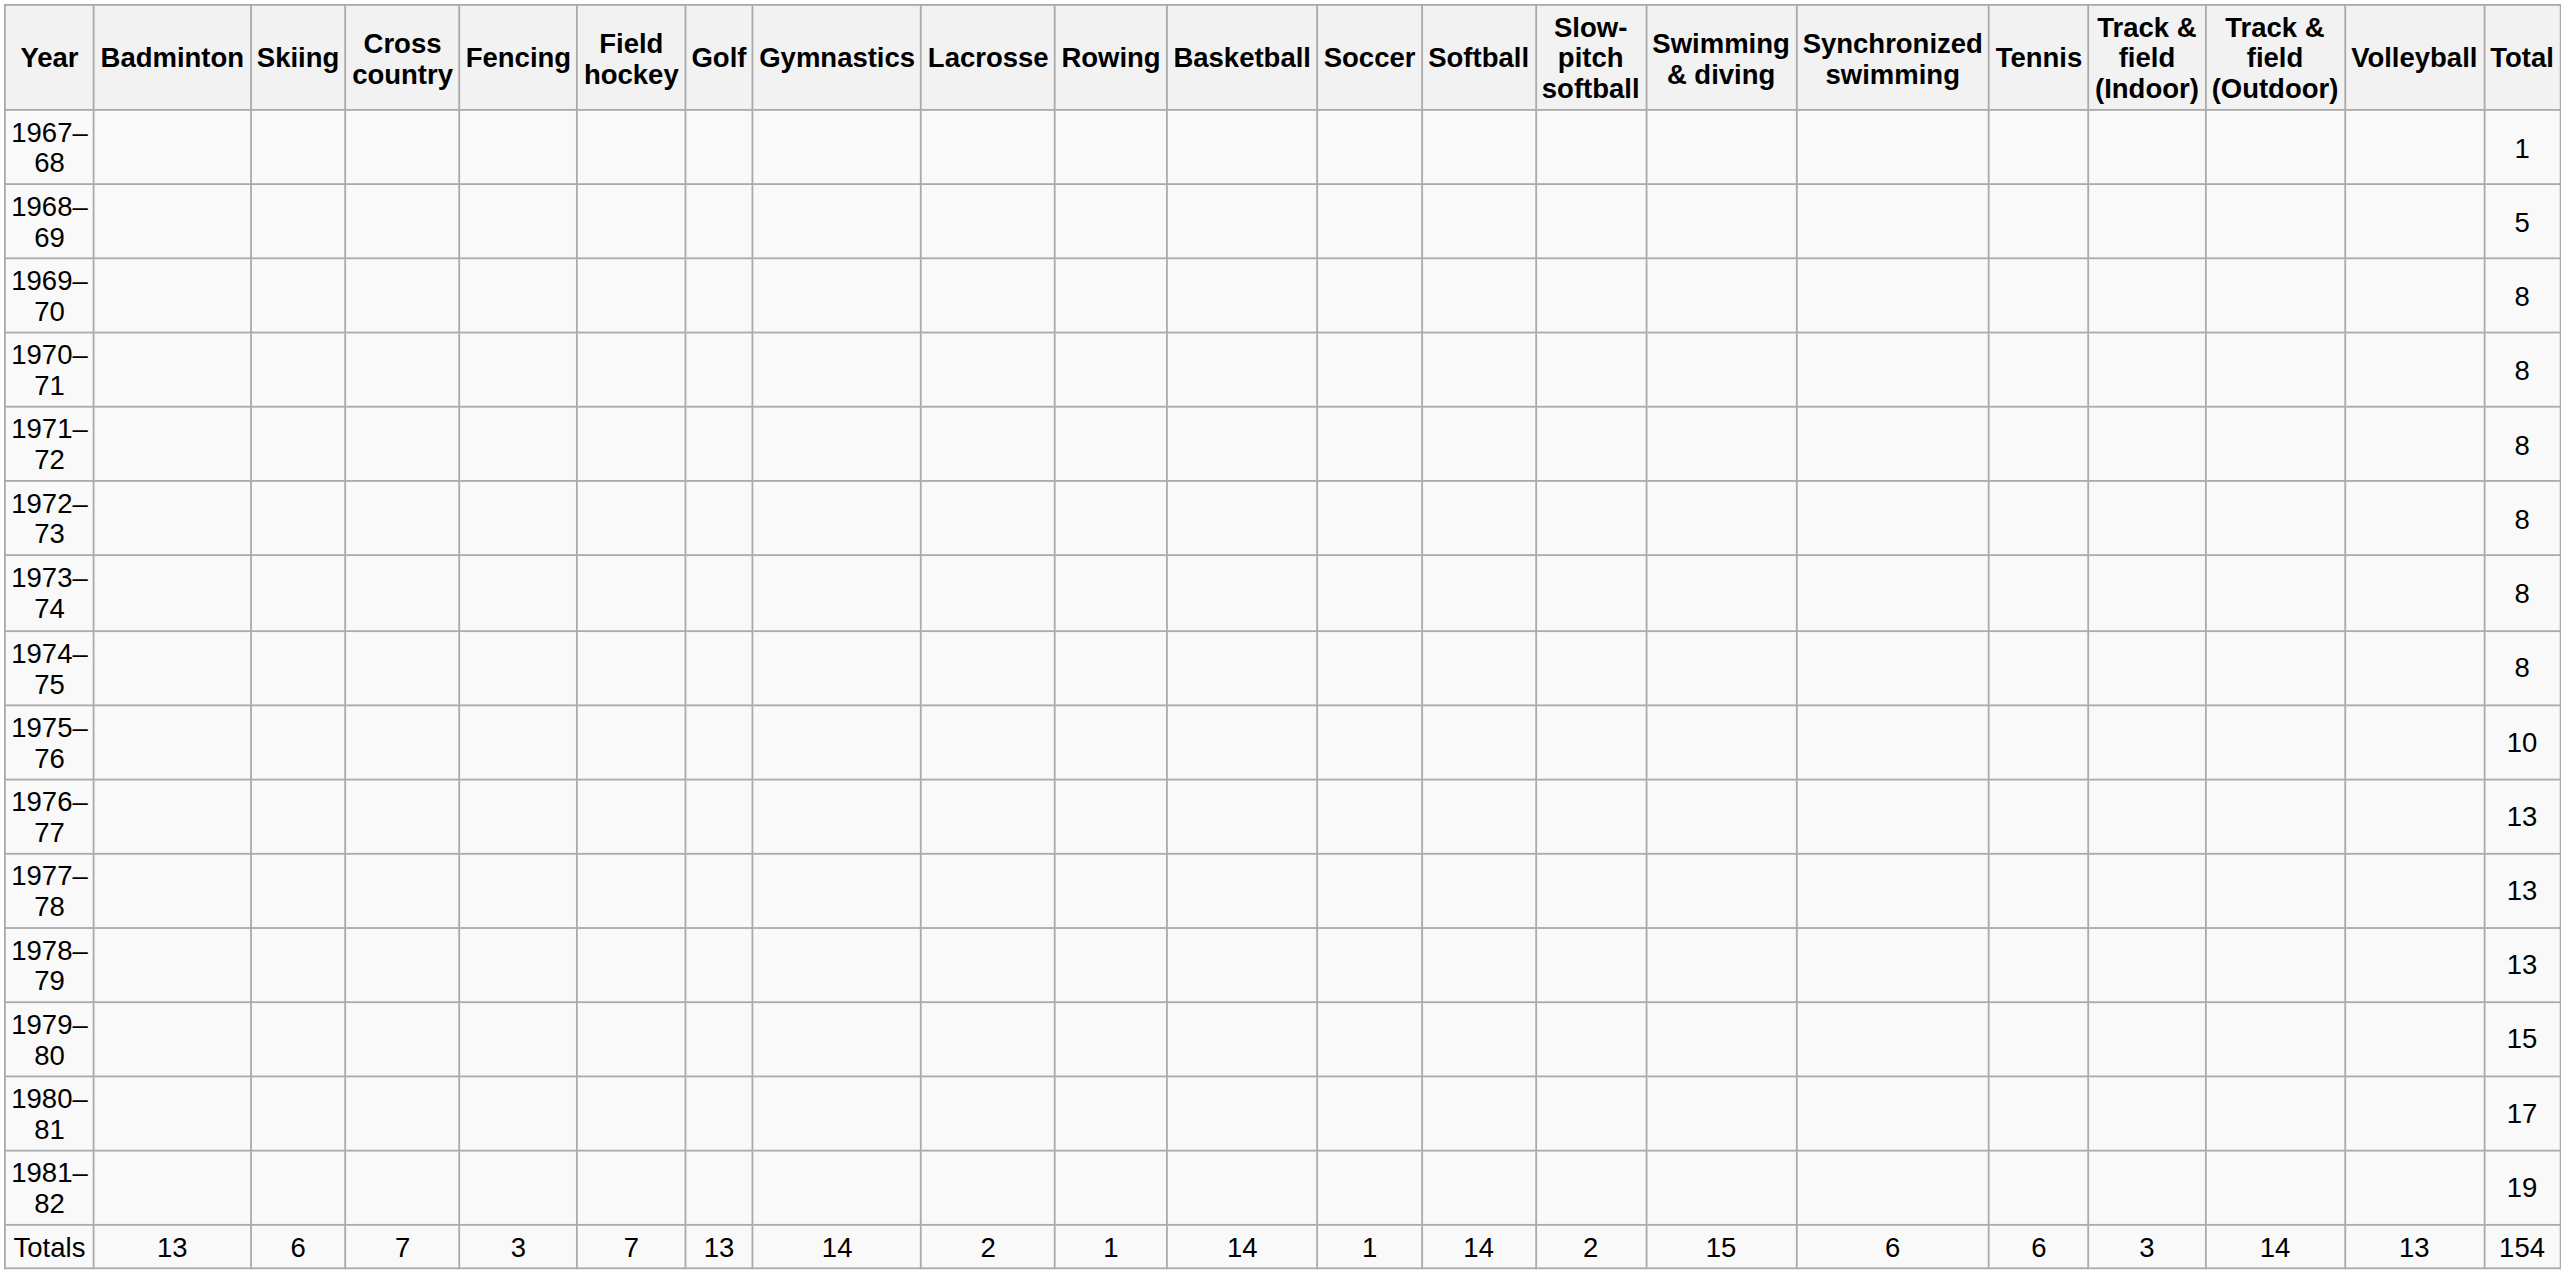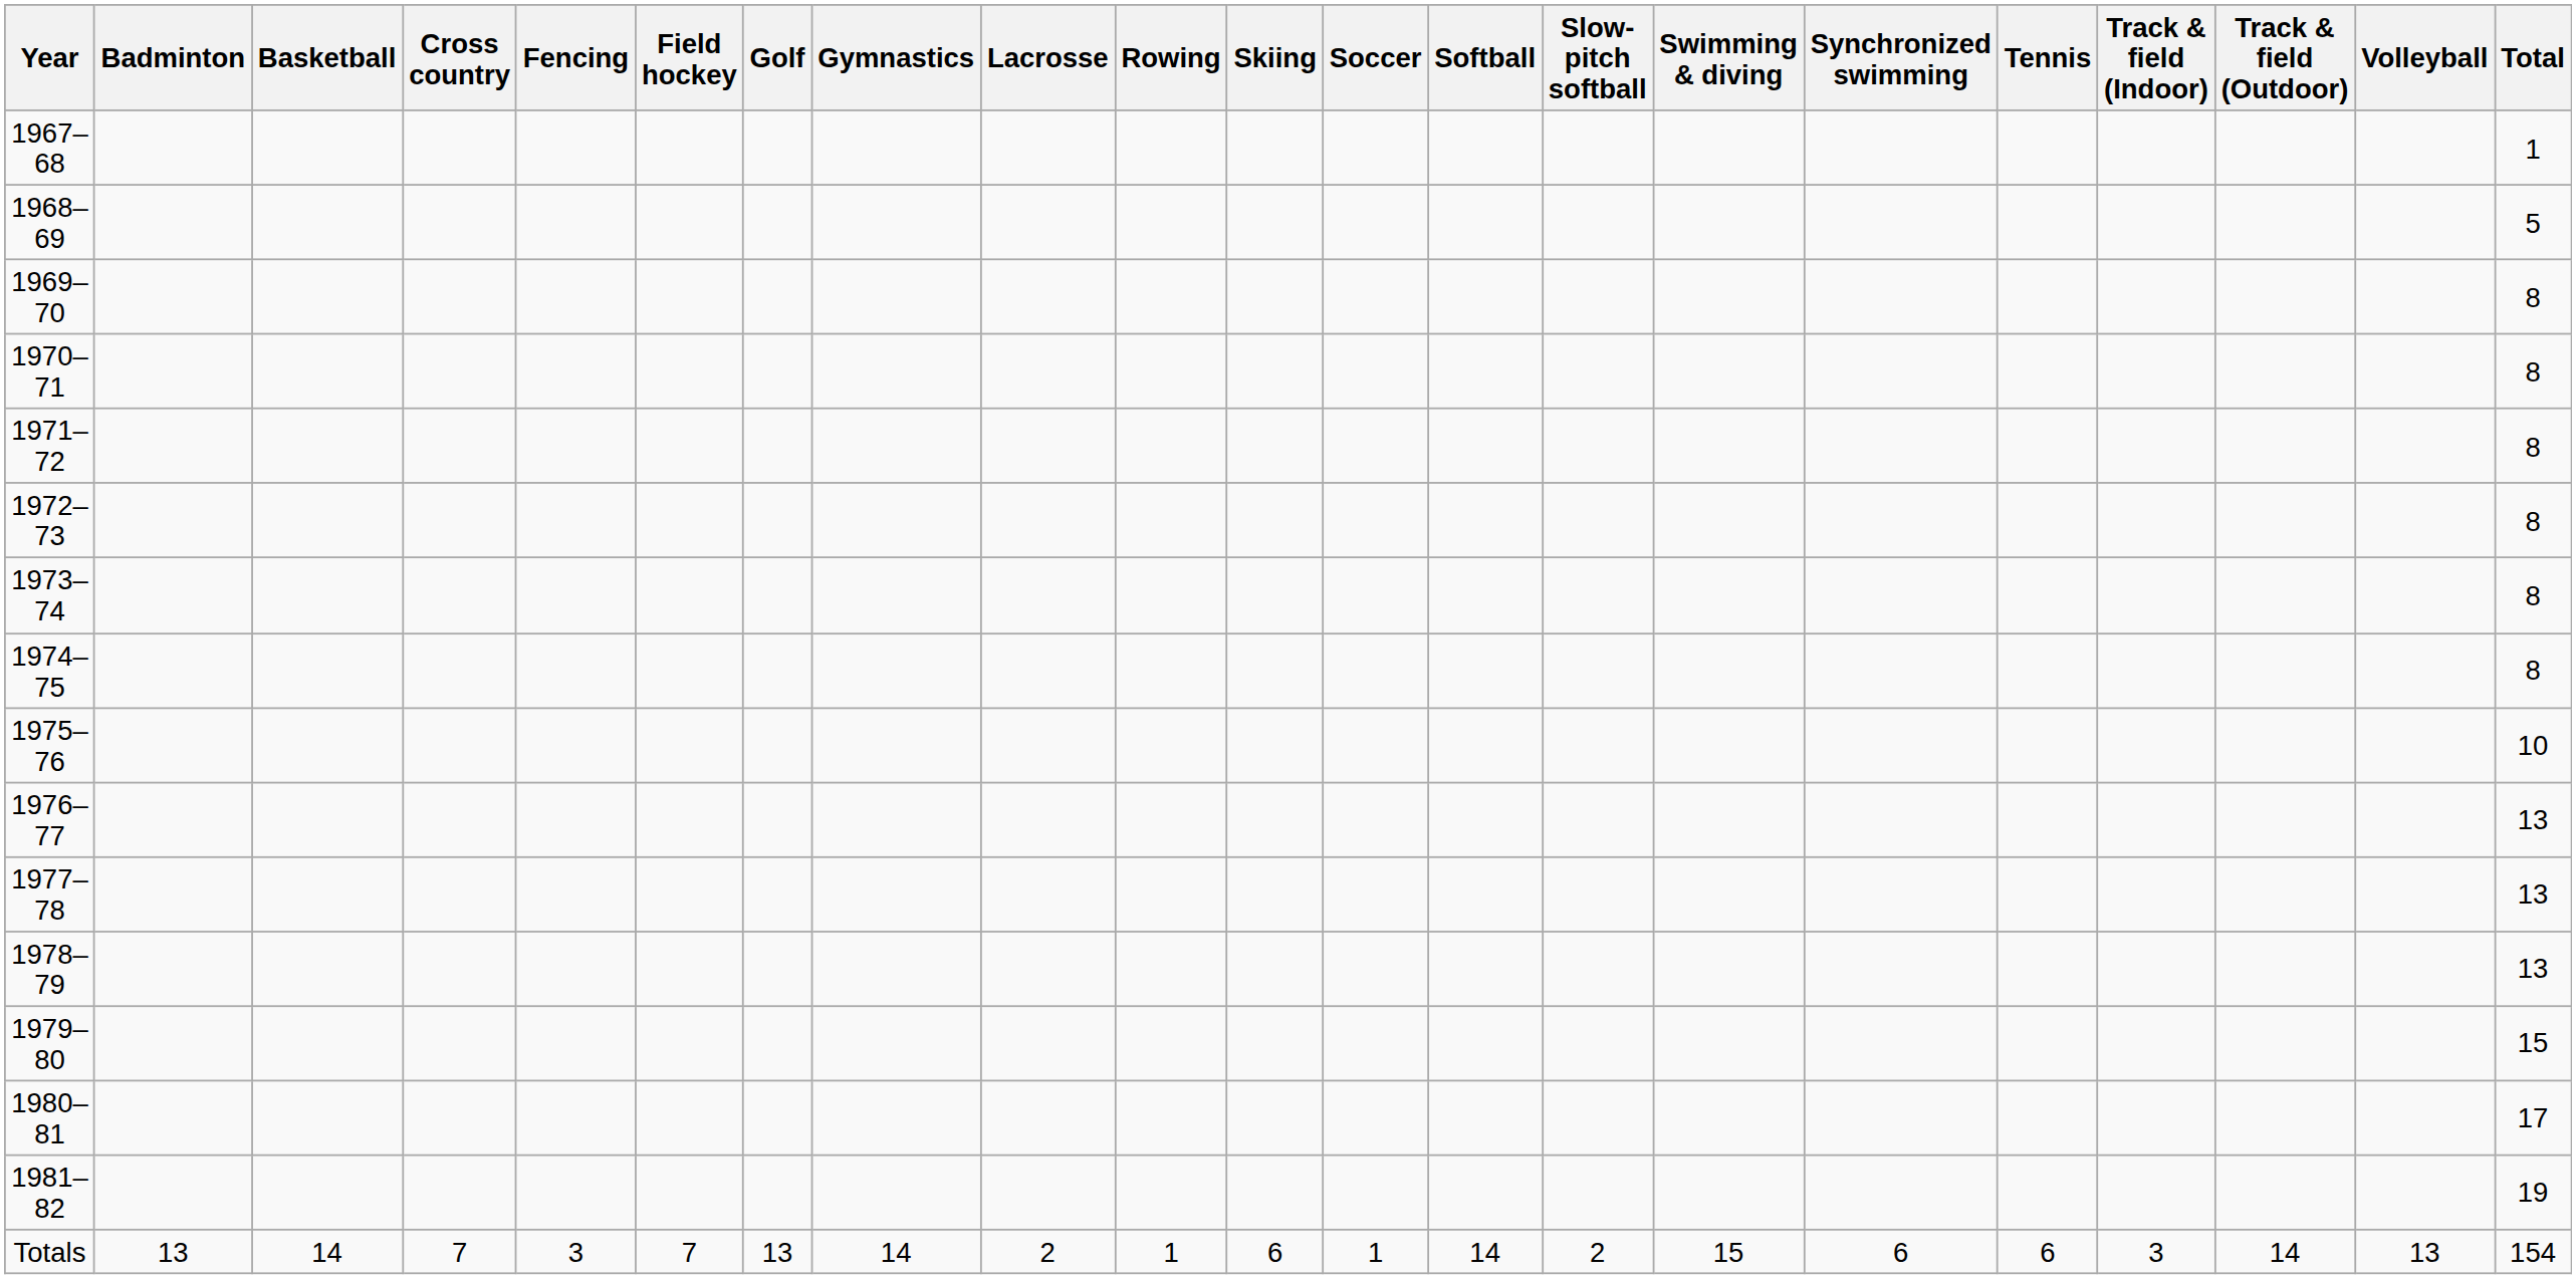columns swapped: Basketball <-> Skiing
